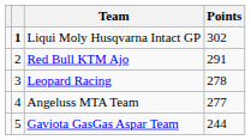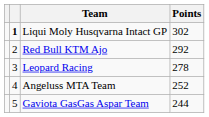Red Bull KTM Ajo | Points: 291 -> 292
Angeluss MTA Team | Points: 277 -> 252
